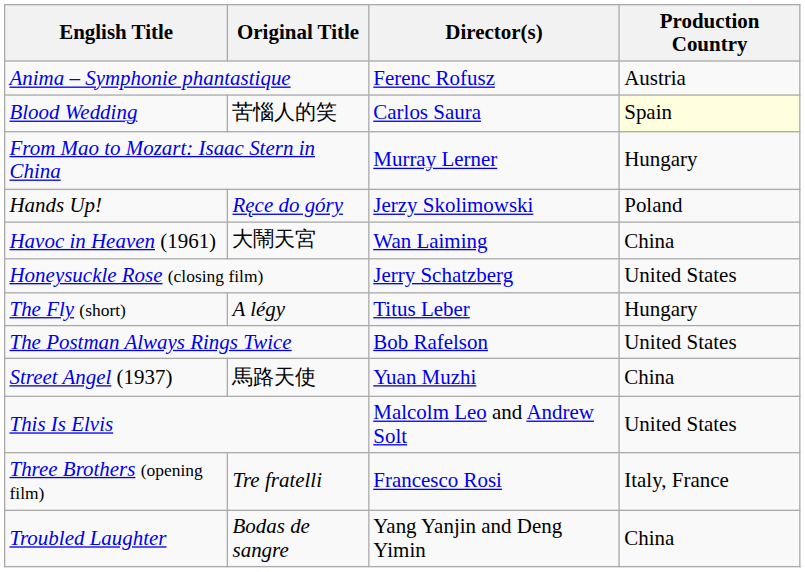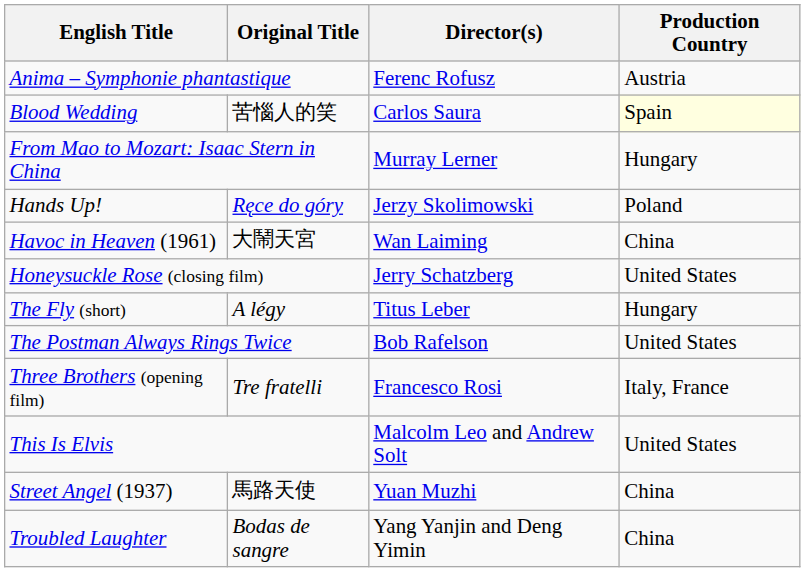rows swapped: Street Angel (1937) <-> Three Brothers (opening film)
